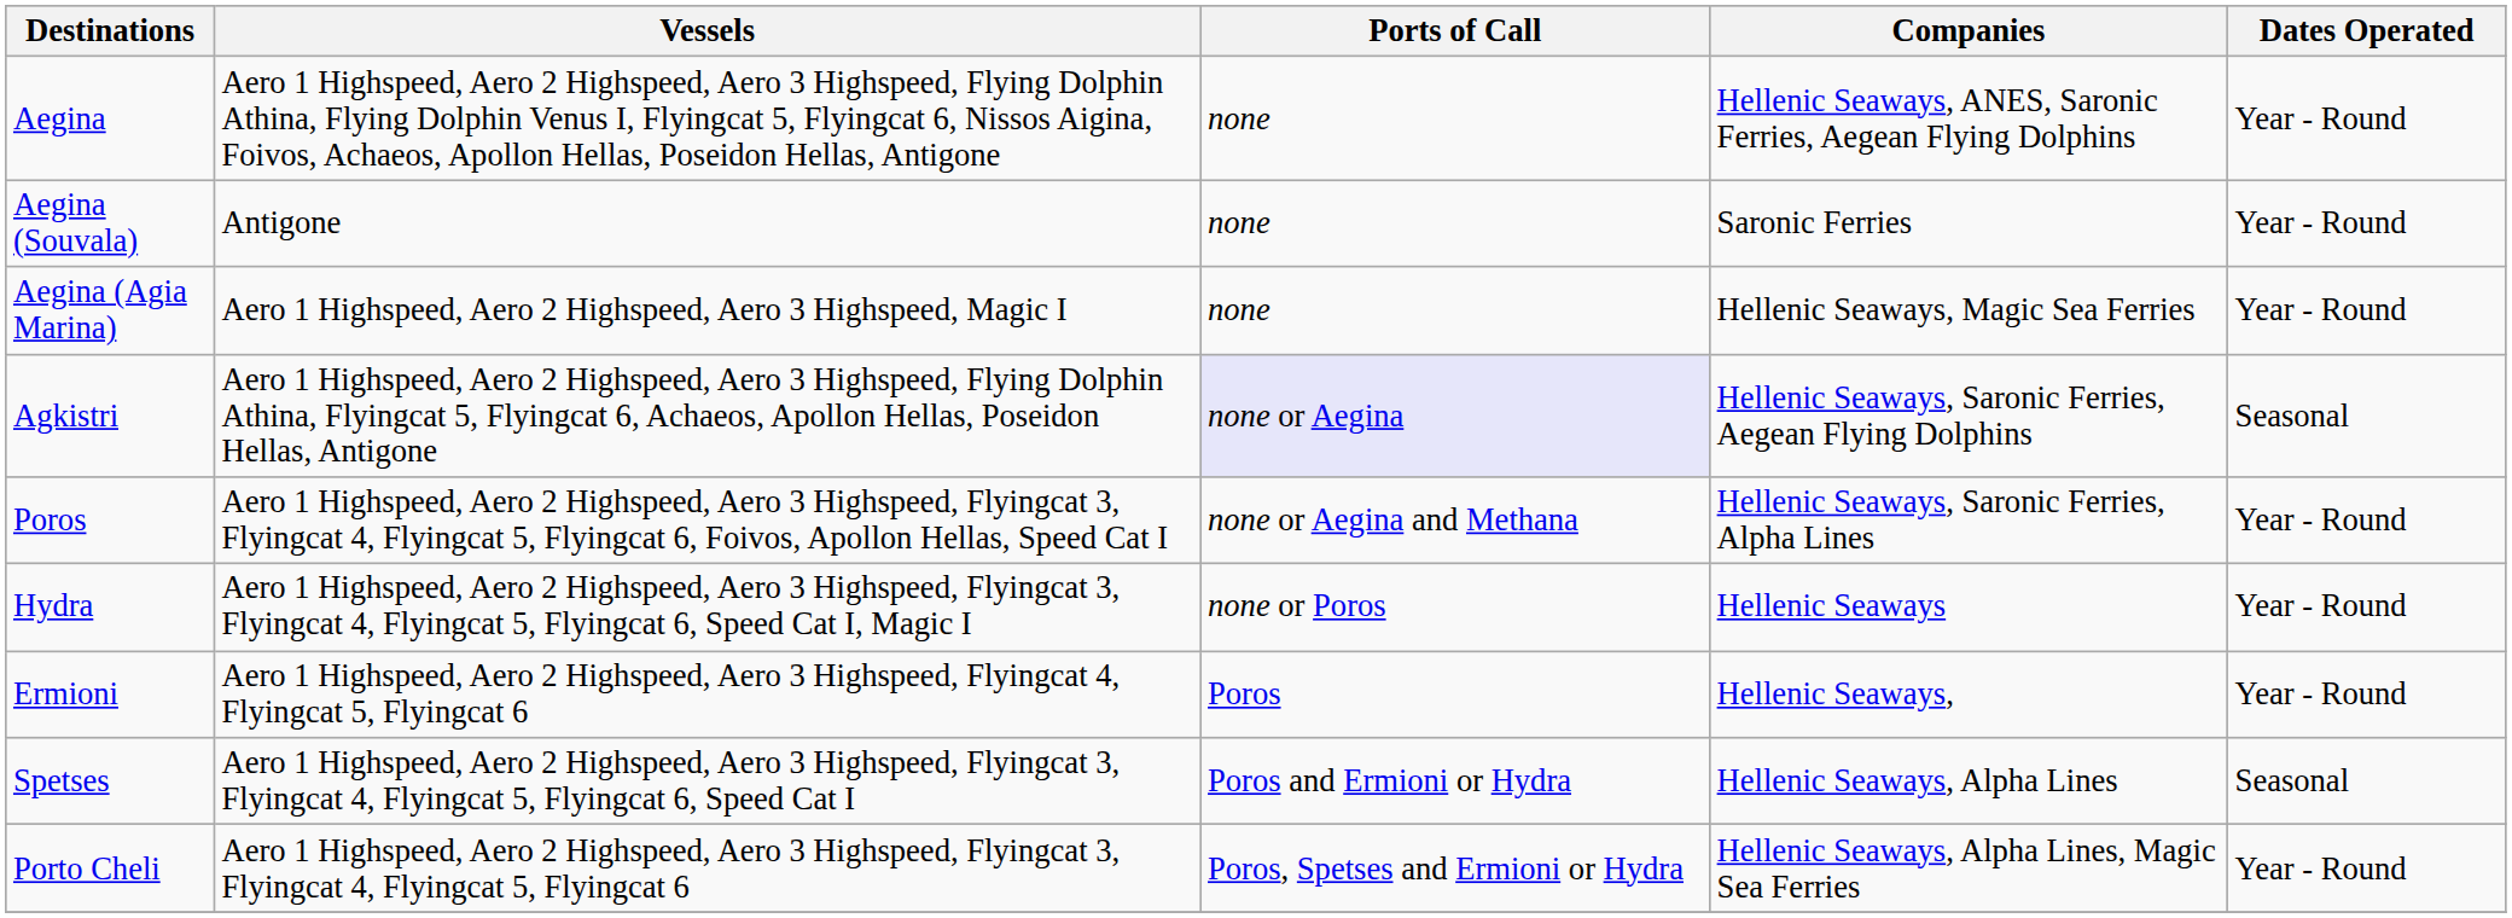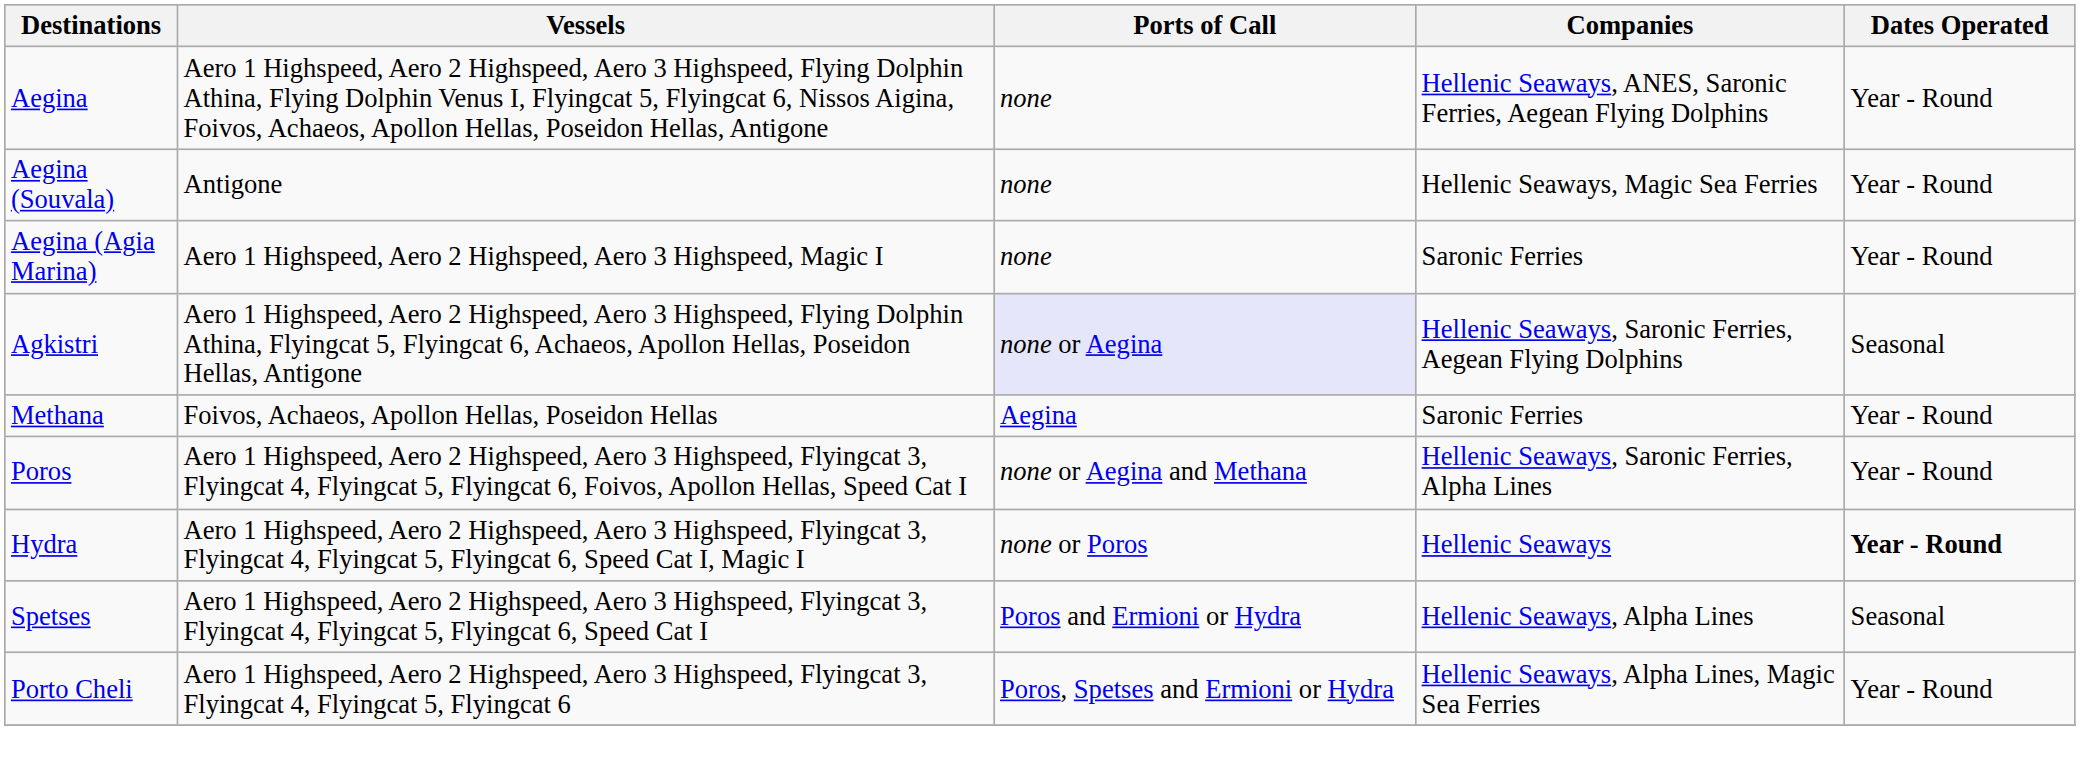Aegina (Souvala) | Companies: Saronic Ferries -> Hellenic Seaways, Magic Sea Ferries
Aegina (Agia Marina) | Companies: Hellenic Seaways, Magic Sea Ferries -> Saronic Ferries
+ row: Methana | Foivos, Achaeos, Apollon Hellas, Poseidon Hellas | Aegina | Saronic Ferries | Year - Round
Hydra | Dates Operated: normal -> bold
- row: Ermioni | Aero 1 Highspeed, Aero 2 Highspeed, Aero 3 Highspeed, Flyingcat 4, Flyingcat 5, Flyingcat 6 | Poros | Hellenic Seaways, | Year - Round
